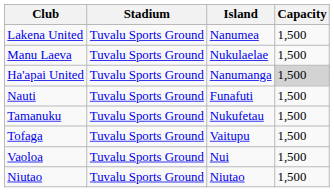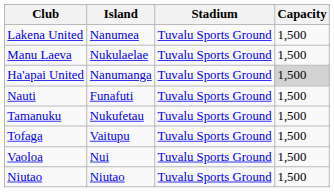columns swapped: Island <-> Stadium
